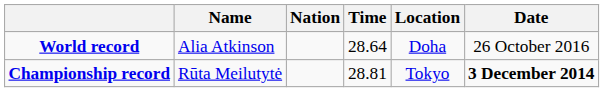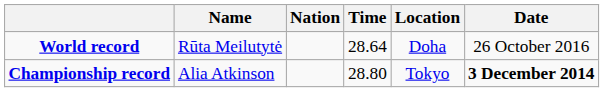World record | Name: Alia Atkinson -> Rūta Meilutytė
Championship record | Name: Rūta Meilutytė -> Alia Atkinson
Championship record | Time: 28.81 -> 28.80
